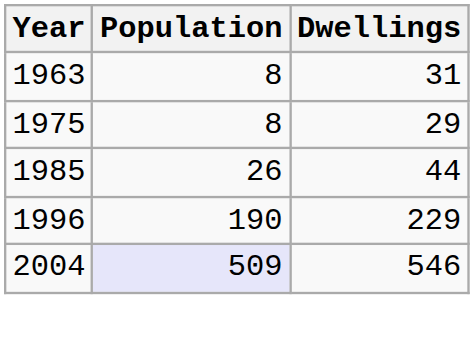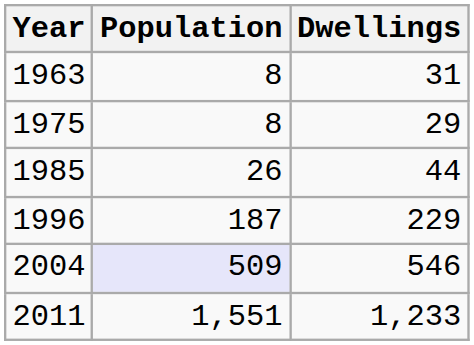1996 | Population: 190 -> 187
+ row: 2011 | 1,551 | 1,233
